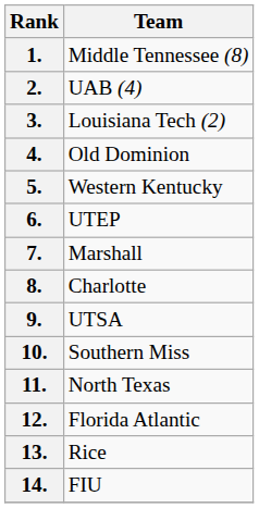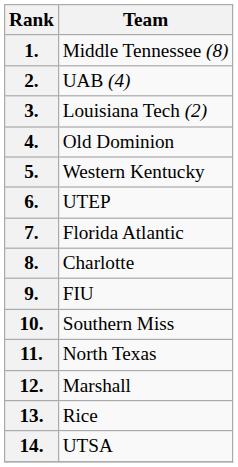7. | Team: Marshall -> Florida Atlantic
9. | Team: UTSA -> FIU
12. | Team: Florida Atlantic -> Marshall
14. | Team: FIU -> UTSA
